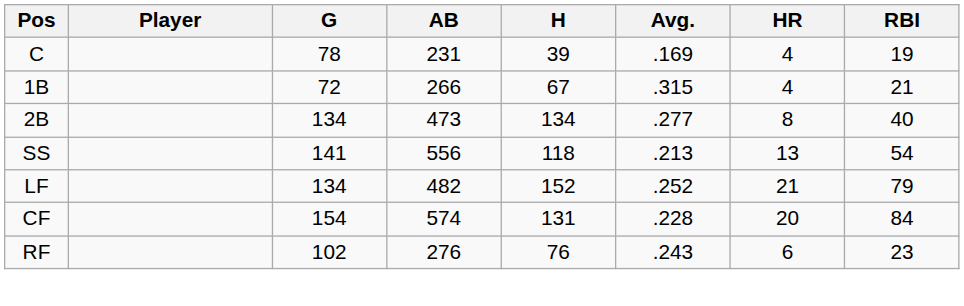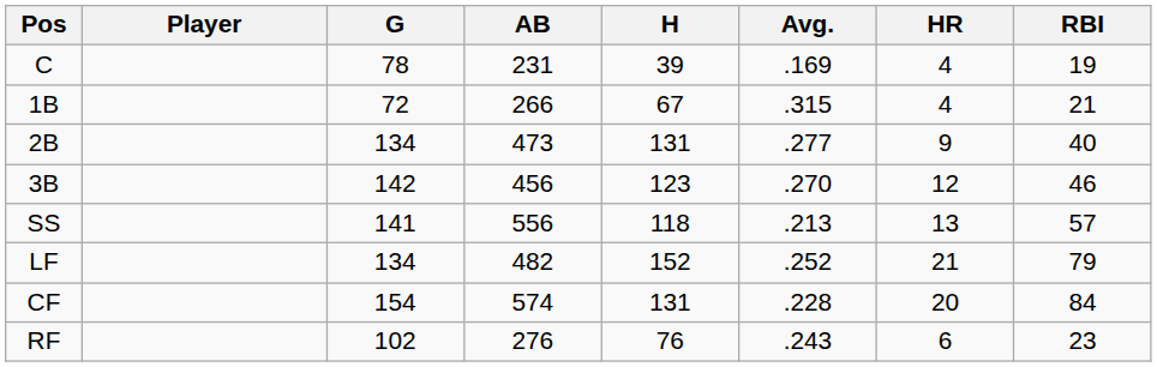2B | H: 134 -> 131
2B | HR: 8 -> 9
+ row: 3B | 142 | 456 | 123 | .270 | 12 | 46
SS | RBI: 54 -> 57
